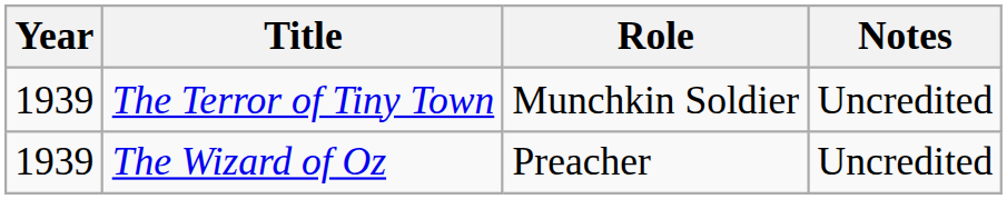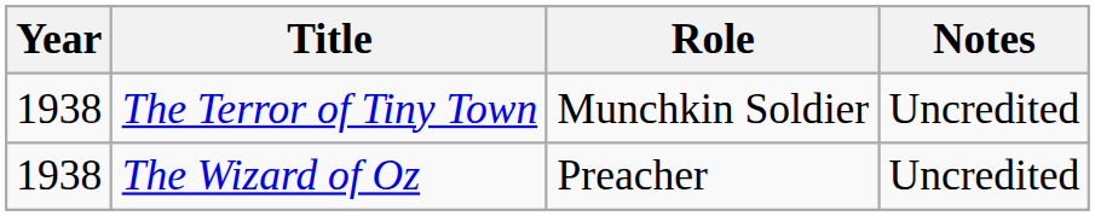The Terror of Tiny Town | Year: 1939 -> 1938
The Wizard of Oz | Year: 1939 -> 1938
